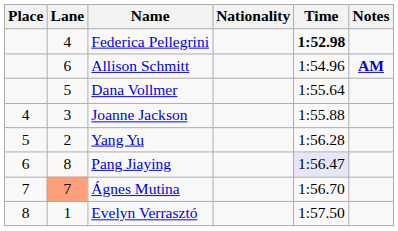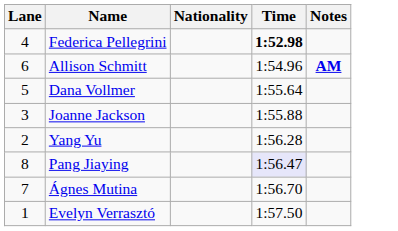- column: Place | 4 | 5 | 6 | 7 | 8
Ágnes Mutina | Lane: lightsalmon background -> no background
